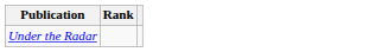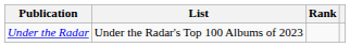+ column: List | Under the Radar's Top 100 Albums of 2023
